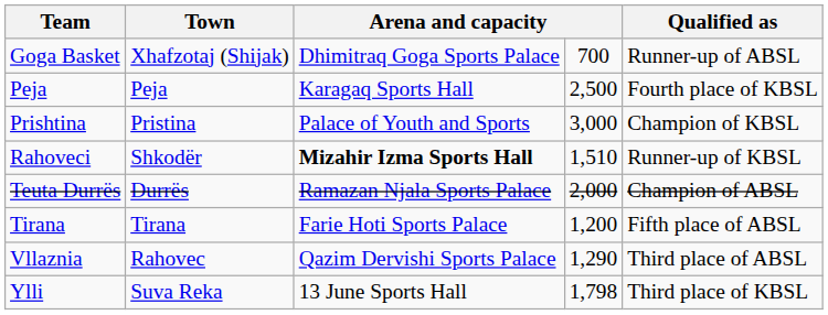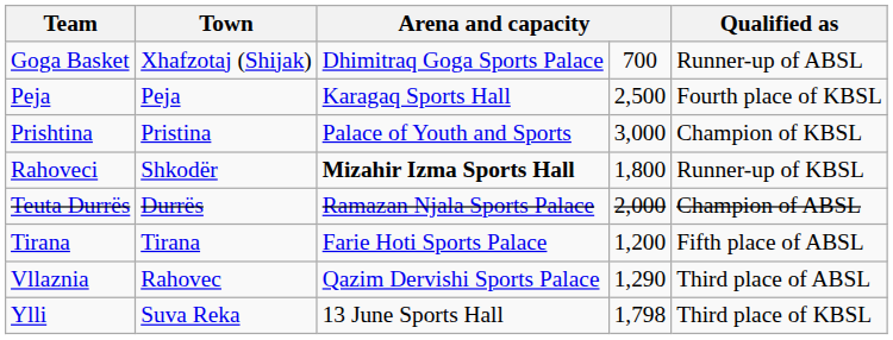Rahoveci | column 4: 1,510 -> 1,800
